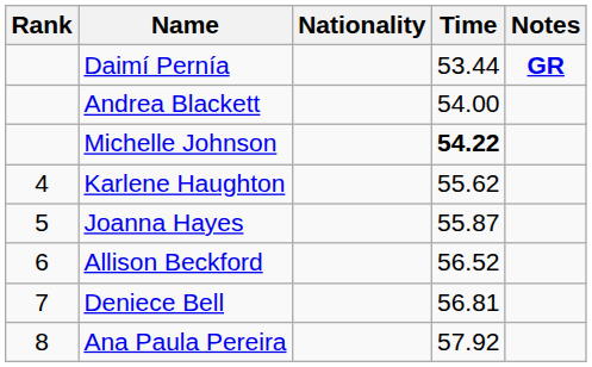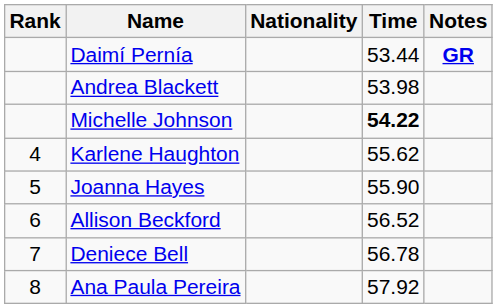Andrea Blackett | Time: 54.00 -> 53.98
Joanna Hayes | Time: 55.87 -> 55.90
Deniece Bell | Time: 56.81 -> 56.78
